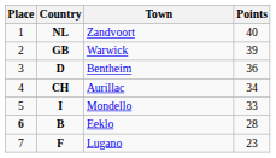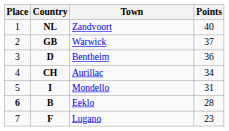Warwick | Points: 39 -> 37
Mondello | Points: 33 -> 31
